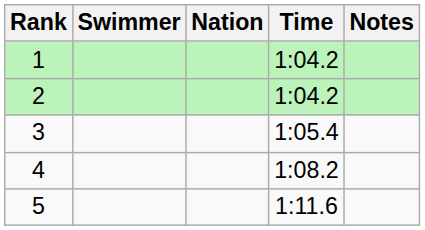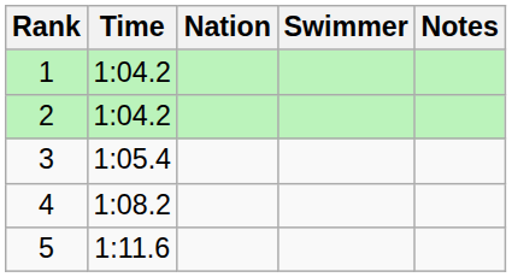columns swapped: Swimmer <-> Time
